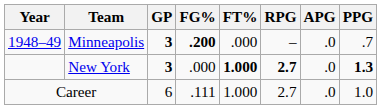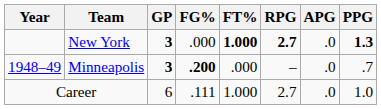rows swapped: Minneapolis <-> New York
